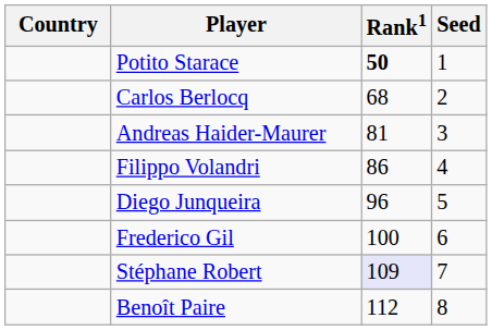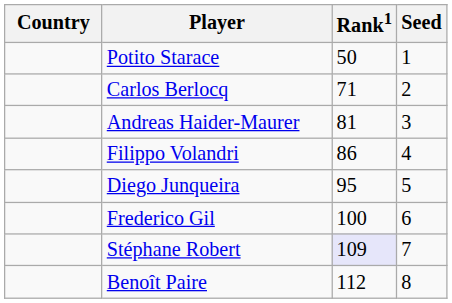Potito Starace | Rank1: bold -> normal
Carlos Berlocq | Rank1: 68 -> 71
Diego Junqueira | Rank1: 96 -> 95
